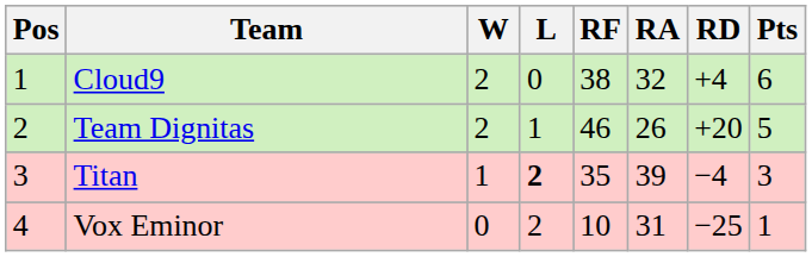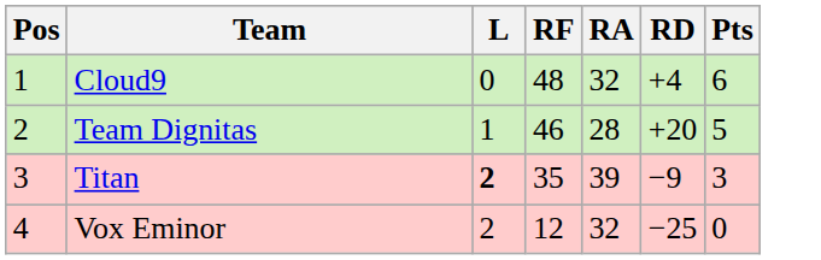- column: W | 2 | 2 | 1 | 0
Cloud9 | RF: 38 -> 48
Team Dignitas | RA: 26 -> 28
Titan | RD: −4 -> −9
Vox Eminor | RF: 10 -> 12
Vox Eminor | RA: 31 -> 32
Vox Eminor | Pts: 1 -> 0
